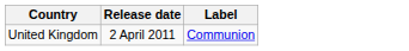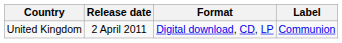+ column: Format | Digital download, CD, LP
